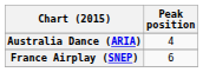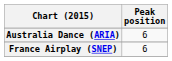Australia Dance (ARIA) | Peak position: 4 -> 6
